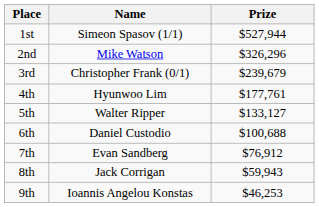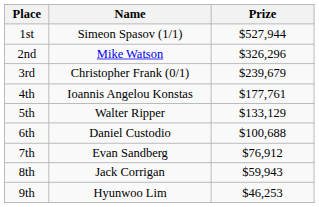4th | Name: Hyunwoo Lim -> Ioannis Angelou Konstas
5th | Prize: $133,127 -> $133,129
9th | Name: Ioannis Angelou Konstas -> Hyunwoo Lim
